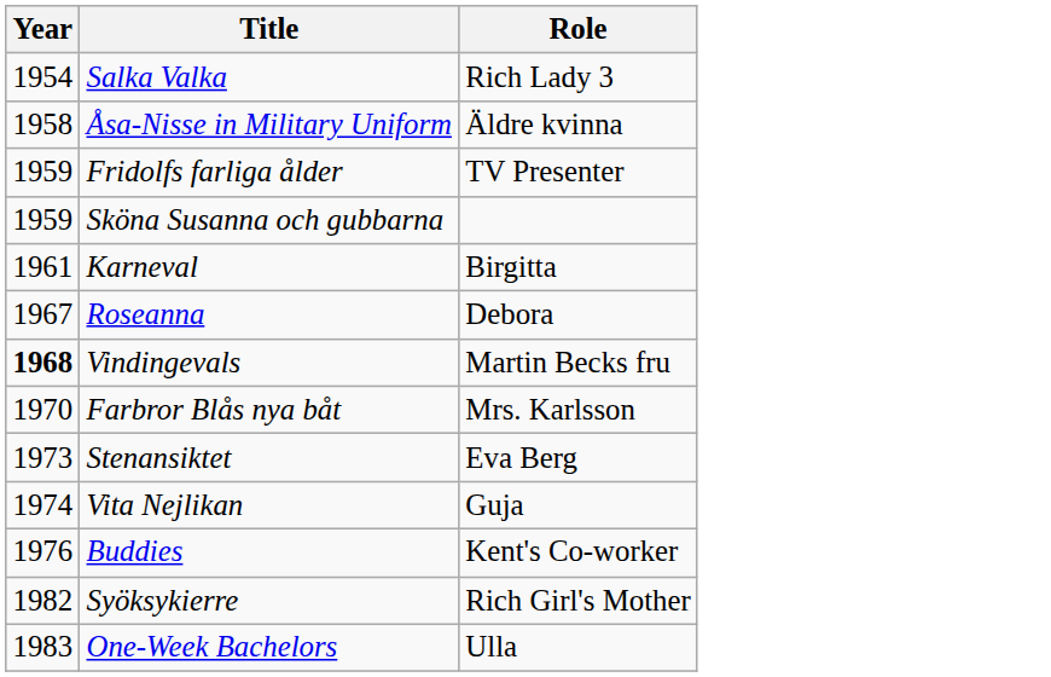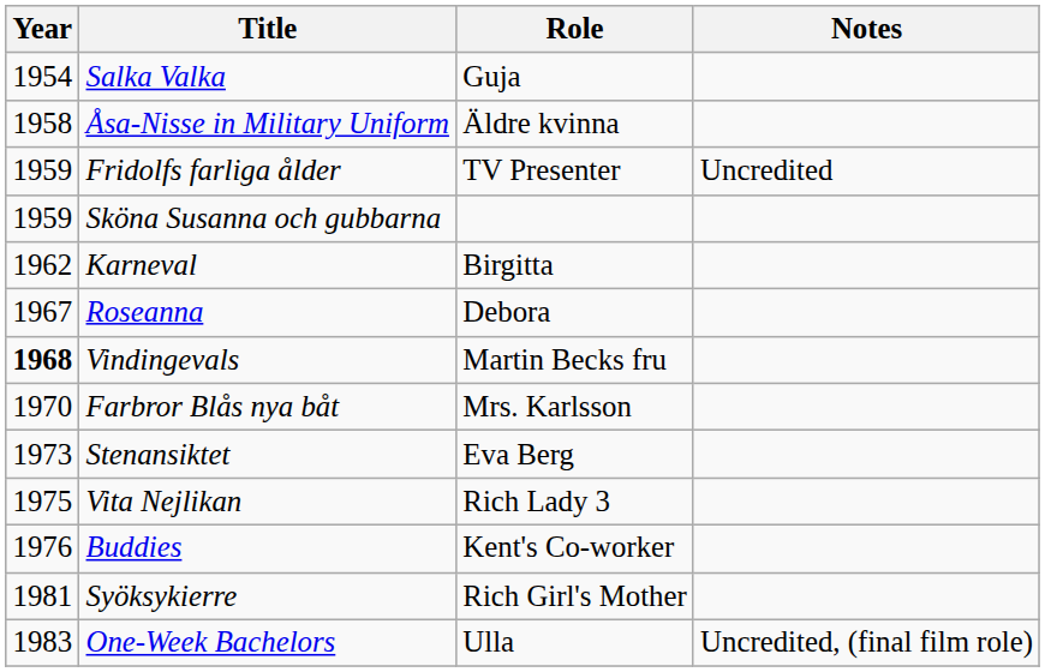+ column: Notes | Uncredited | Uncredited, (final film role)
Salka Valka | Role: Rich Lady 3 -> Guja
Karneval | Year: 1961 -> 1962
Vita Nejlikan | Year: 1974 -> 1975
Vita Nejlikan | Role: Guja -> Rich Lady 3
Syöksykierre | Year: 1982 -> 1981
